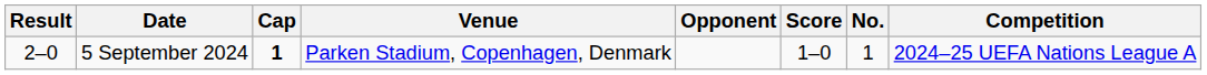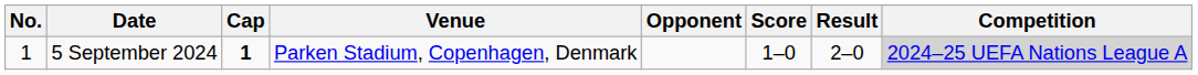columns swapped: No. <-> Result
5 September 2024 | Competition: no background -> lightgrey background
